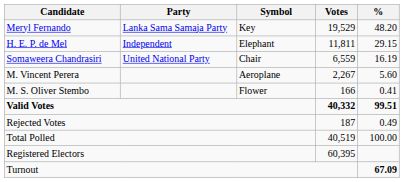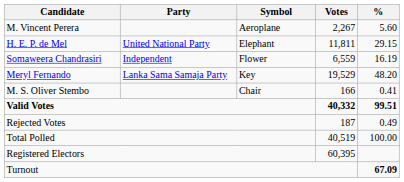rows swapped: Meryl Fernando <-> M. Vincent Perera
H. E. P. de Mel | Party: Independent -> United National Party
Somaweera Chandrasiri | Party: United National Party -> Independent
Somaweera Chandrasiri | Symbol: Chair -> Flower
M. S. Oliver Stembo | Symbol: Flower -> Chair
